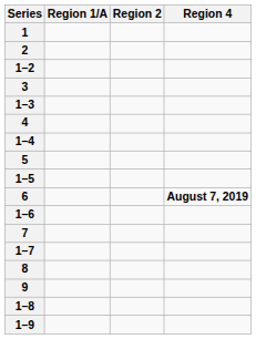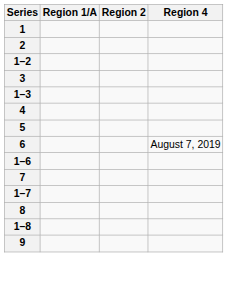- row: 1–4
- row: 1–5
6 | Region 4: bold -> normal
rows swapped: 1–8 <-> 9
- row: 1–9
